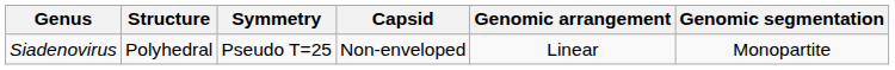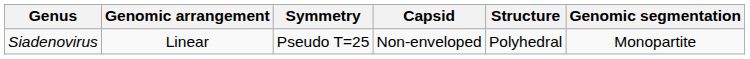columns swapped: Structure <-> Genomic arrangement
